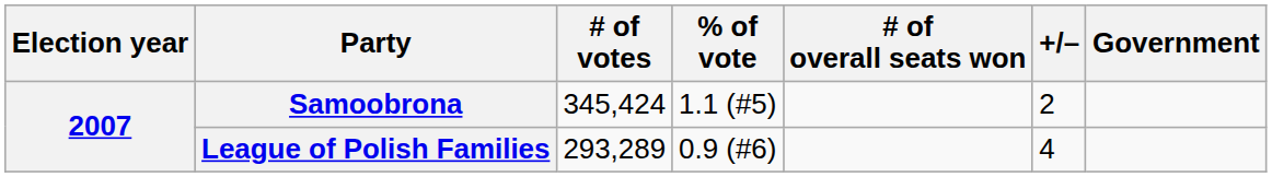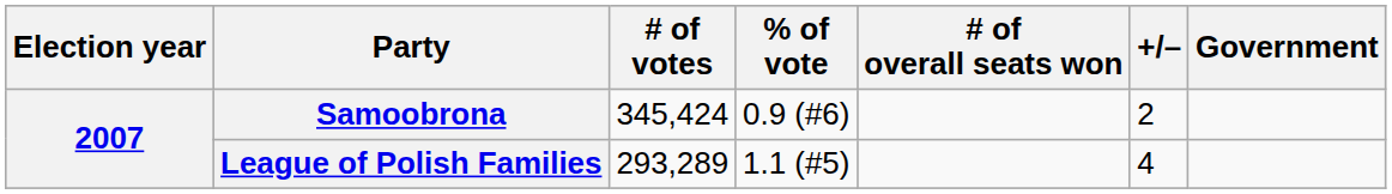Samoobrona | % of vote: 1.1 (#5) -> 0.9 (#6)
League of Polish Families | % of vote: 0.9 (#6) -> 1.1 (#5)
